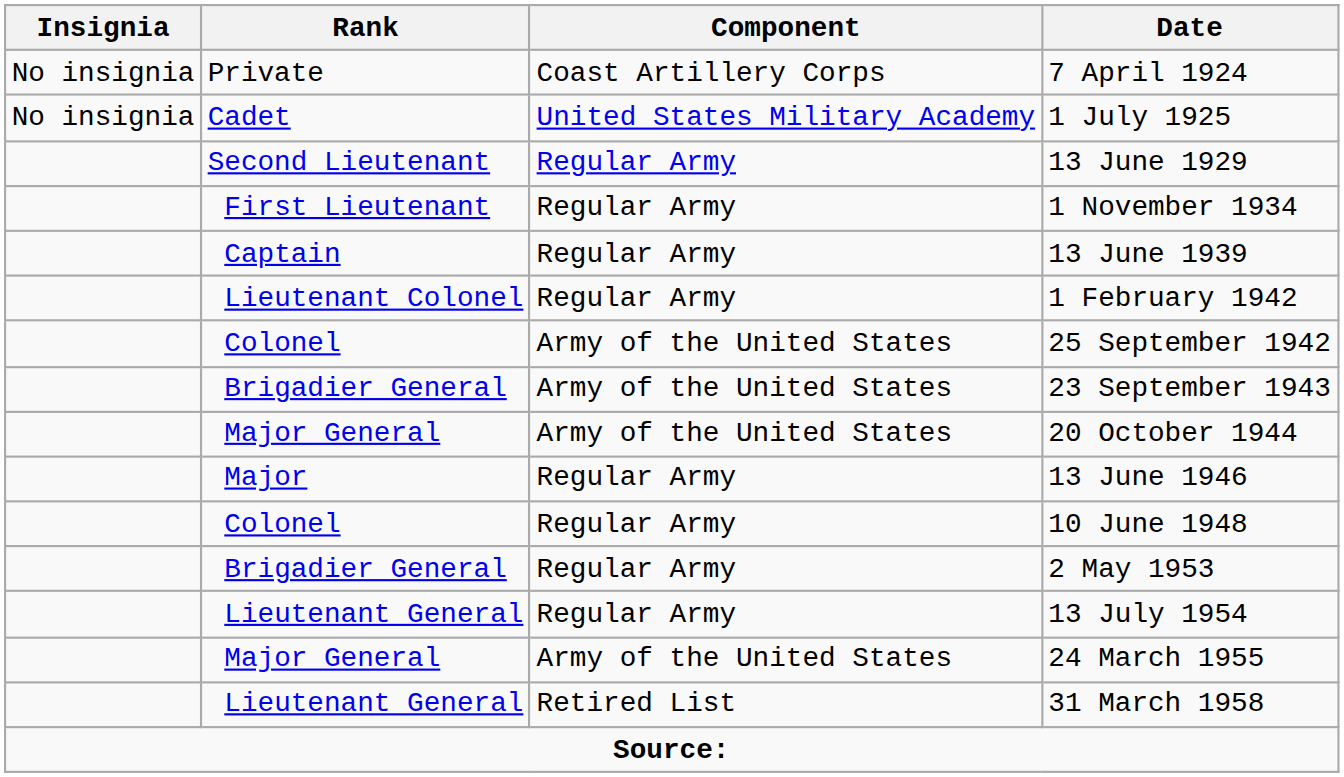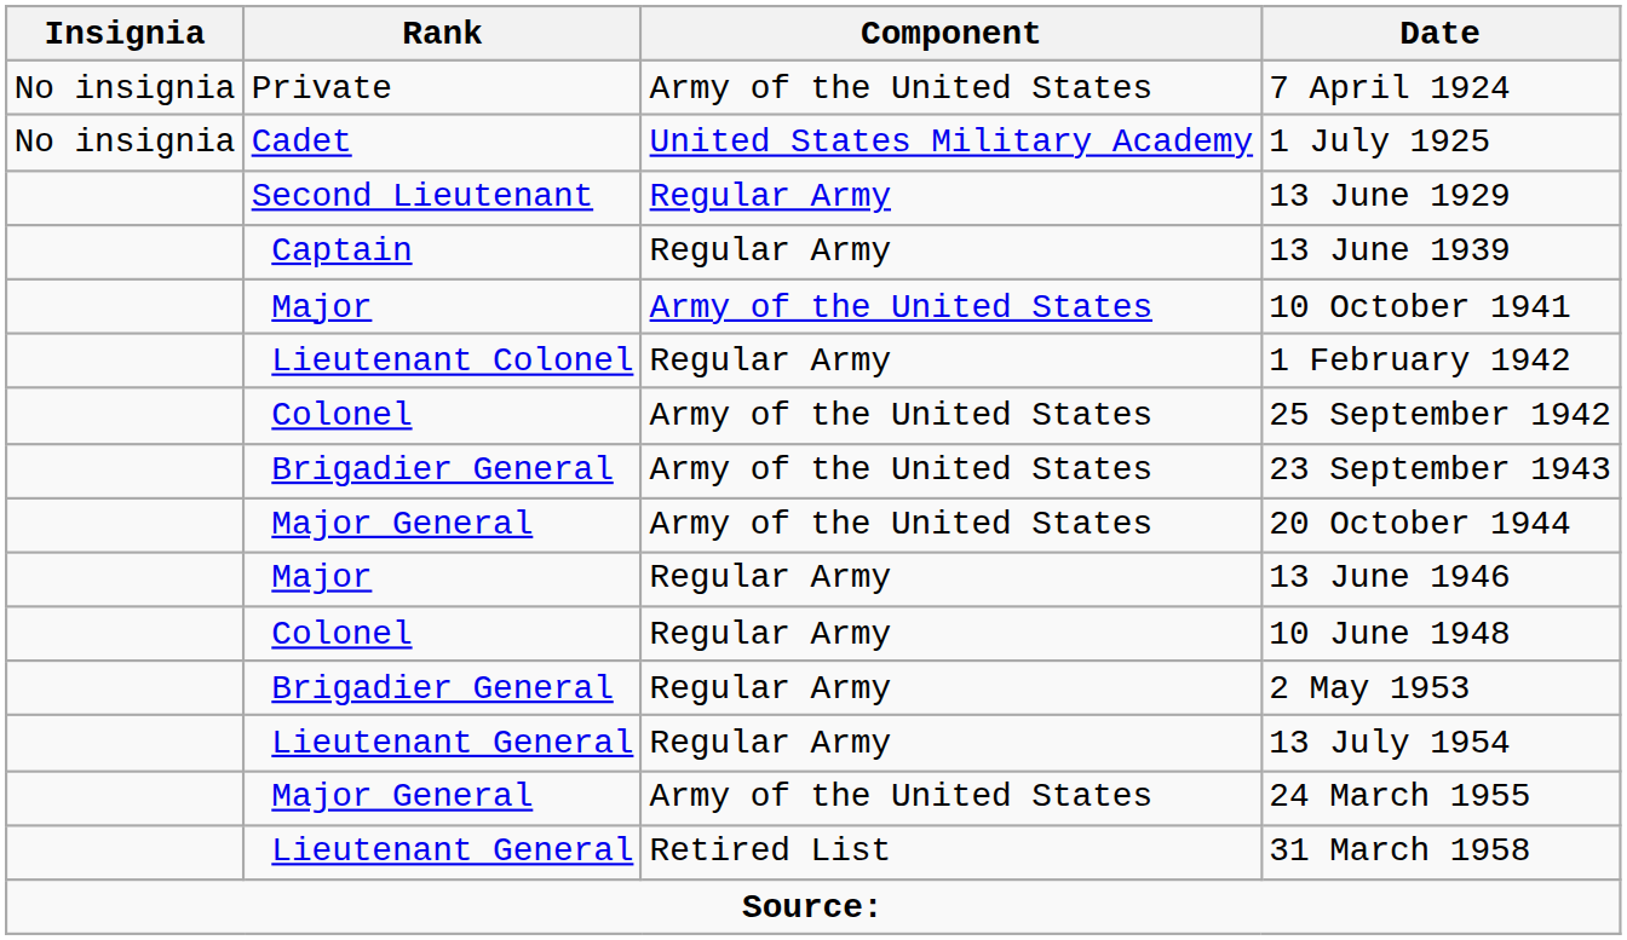7 April 1924 | Component: Coast Artillery Corps -> Army of the United States
- row: First Lieutenant | Regular Army | 1 November 1934
+ row: Major | Army of the United States | 10 October 1941
